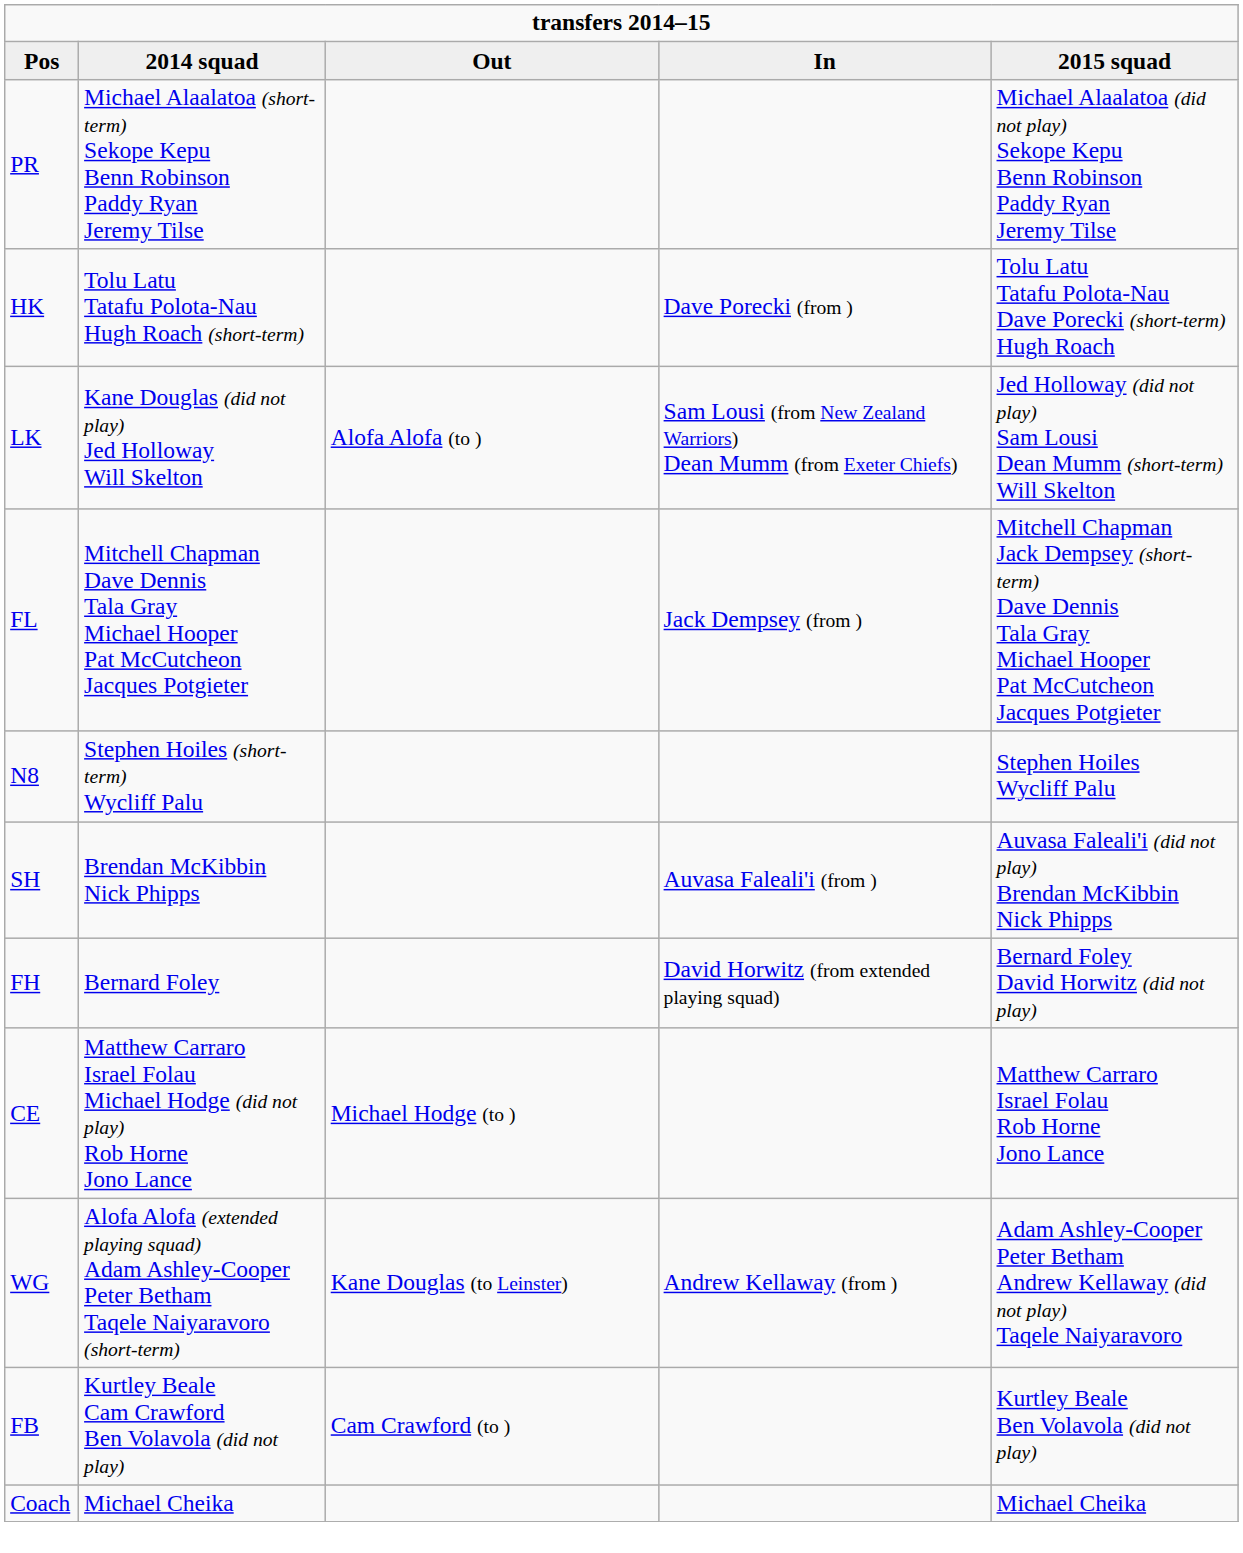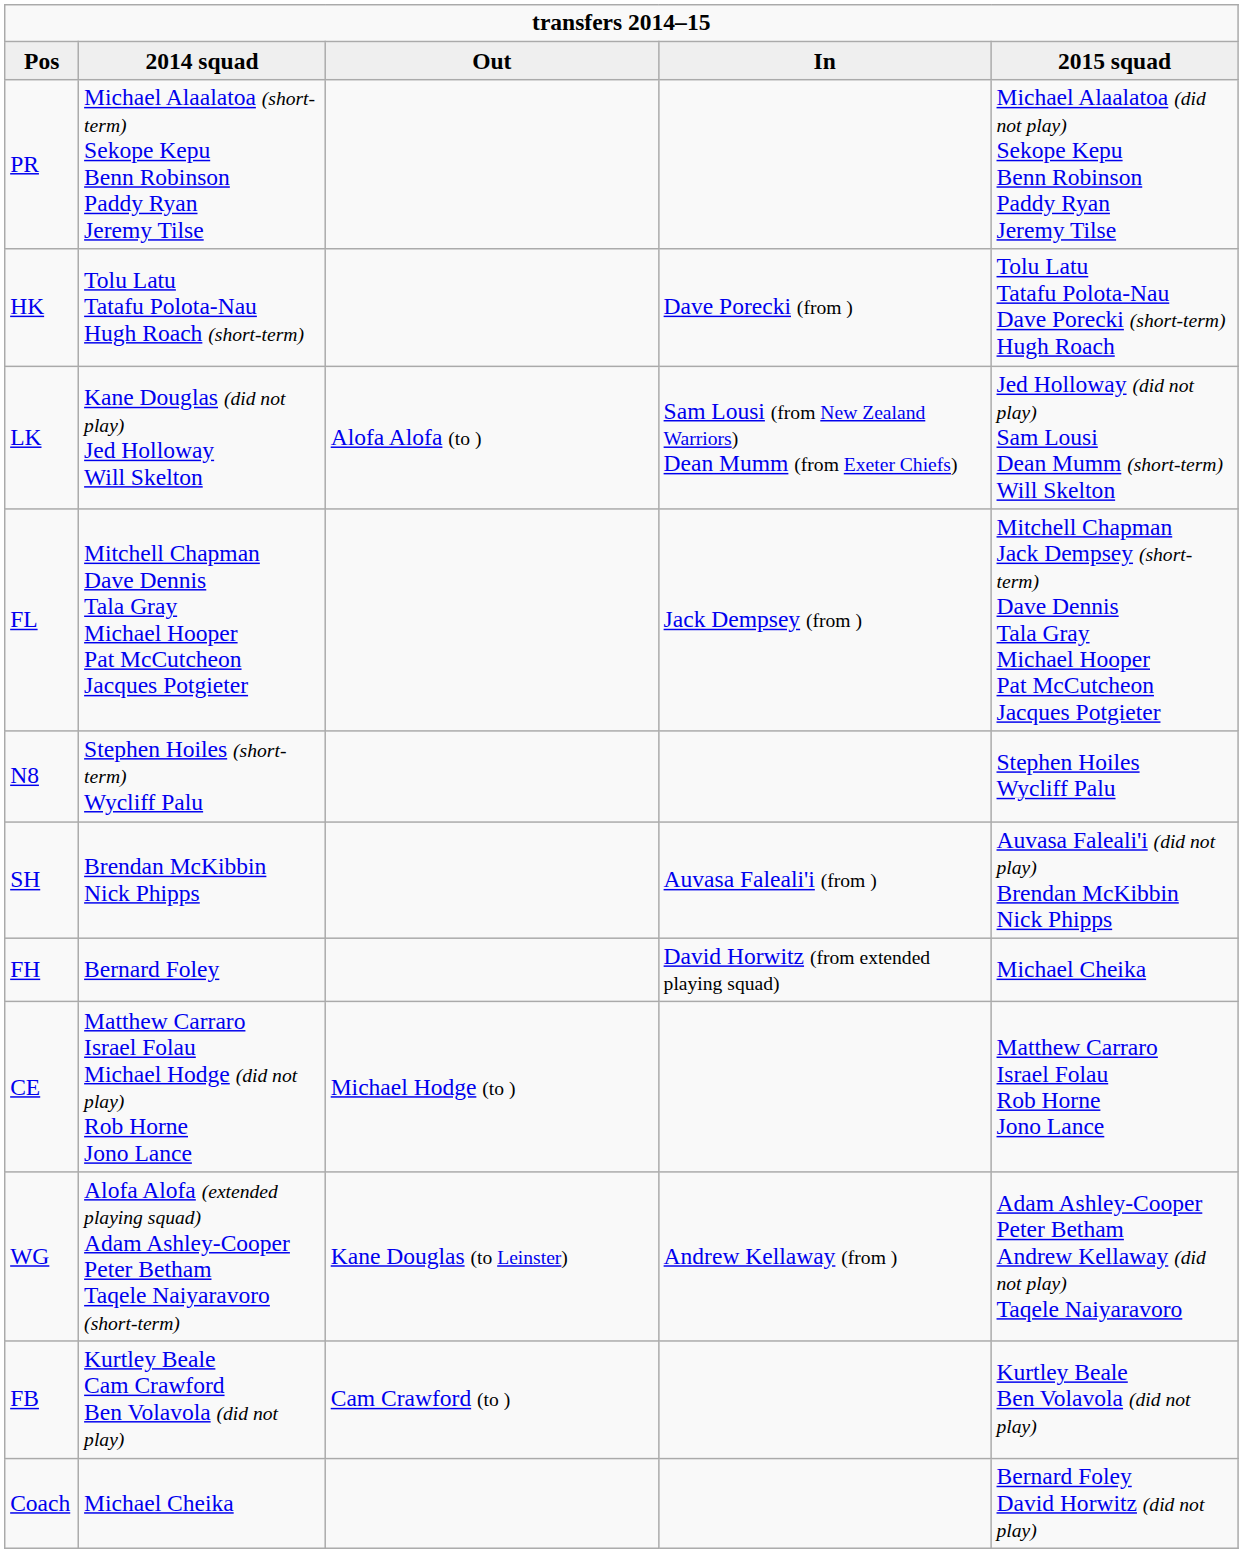FH | 2015 squad: Bernard Foley David Horwitz (did not play) -> Michael Cheika
Coach | 2015 squad: Michael Cheika -> Bernard Foley David Horwitz (did not play)
